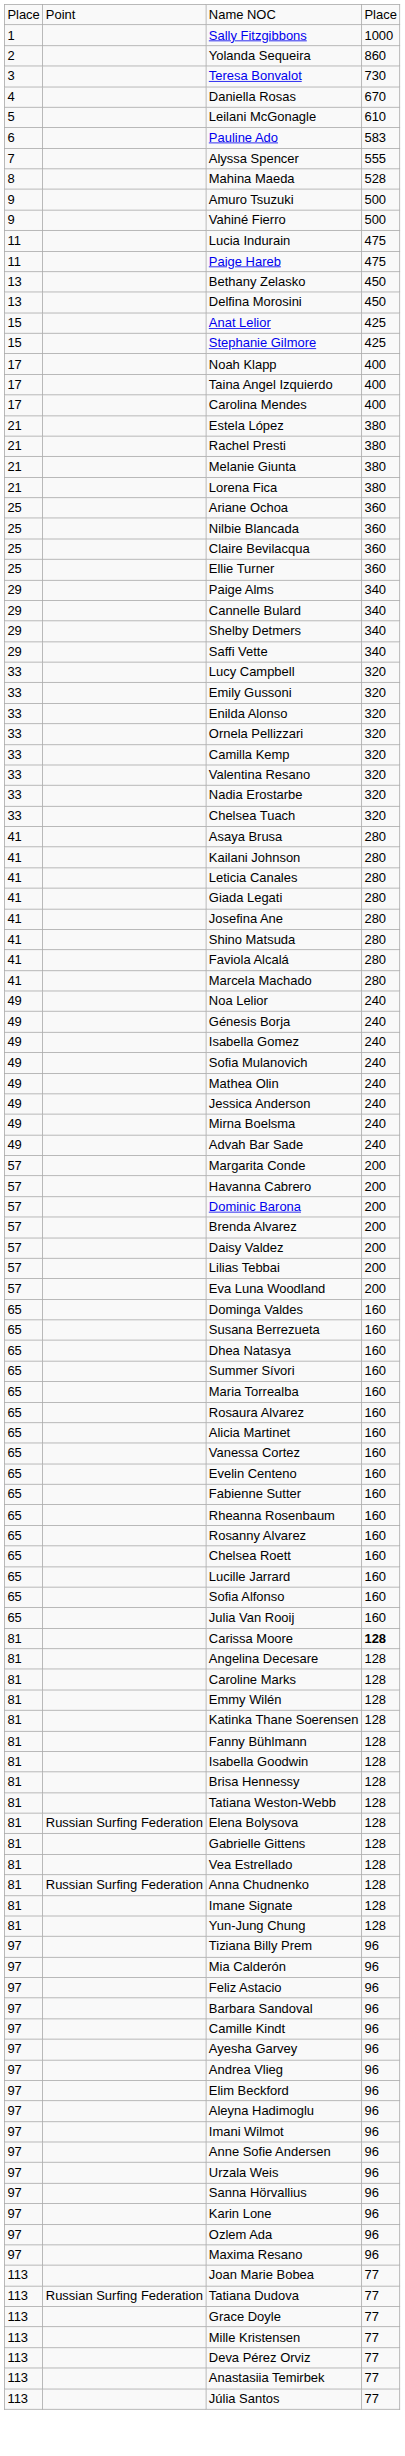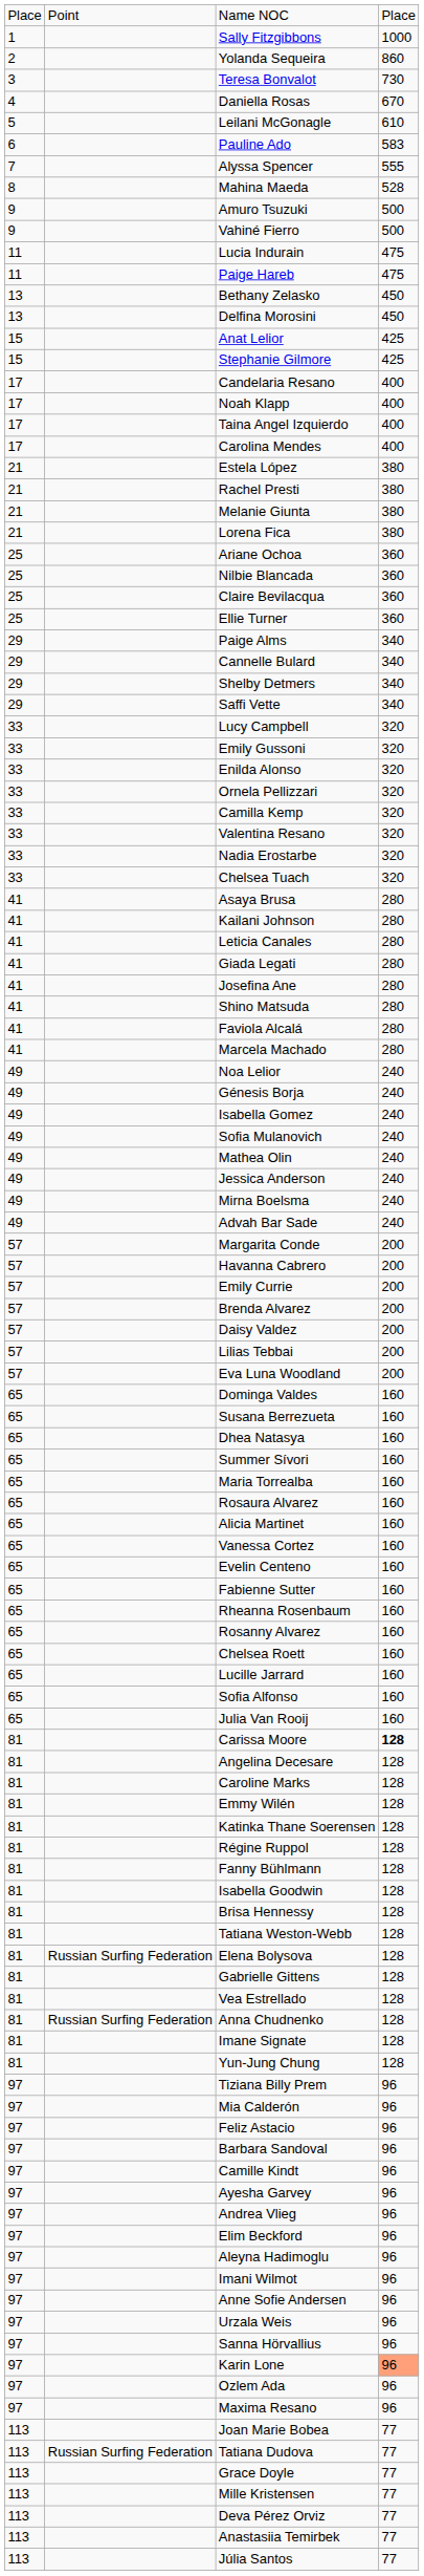+ row: 17 | Candelaria Resano | 400
+ row: 57 | Emily Currie | 200
- row: 57 | Dominic Barona | 200
+ row: 81 | Régine Ruppol | 128
Karin Lone | column 4: no background -> lightsalmon background
